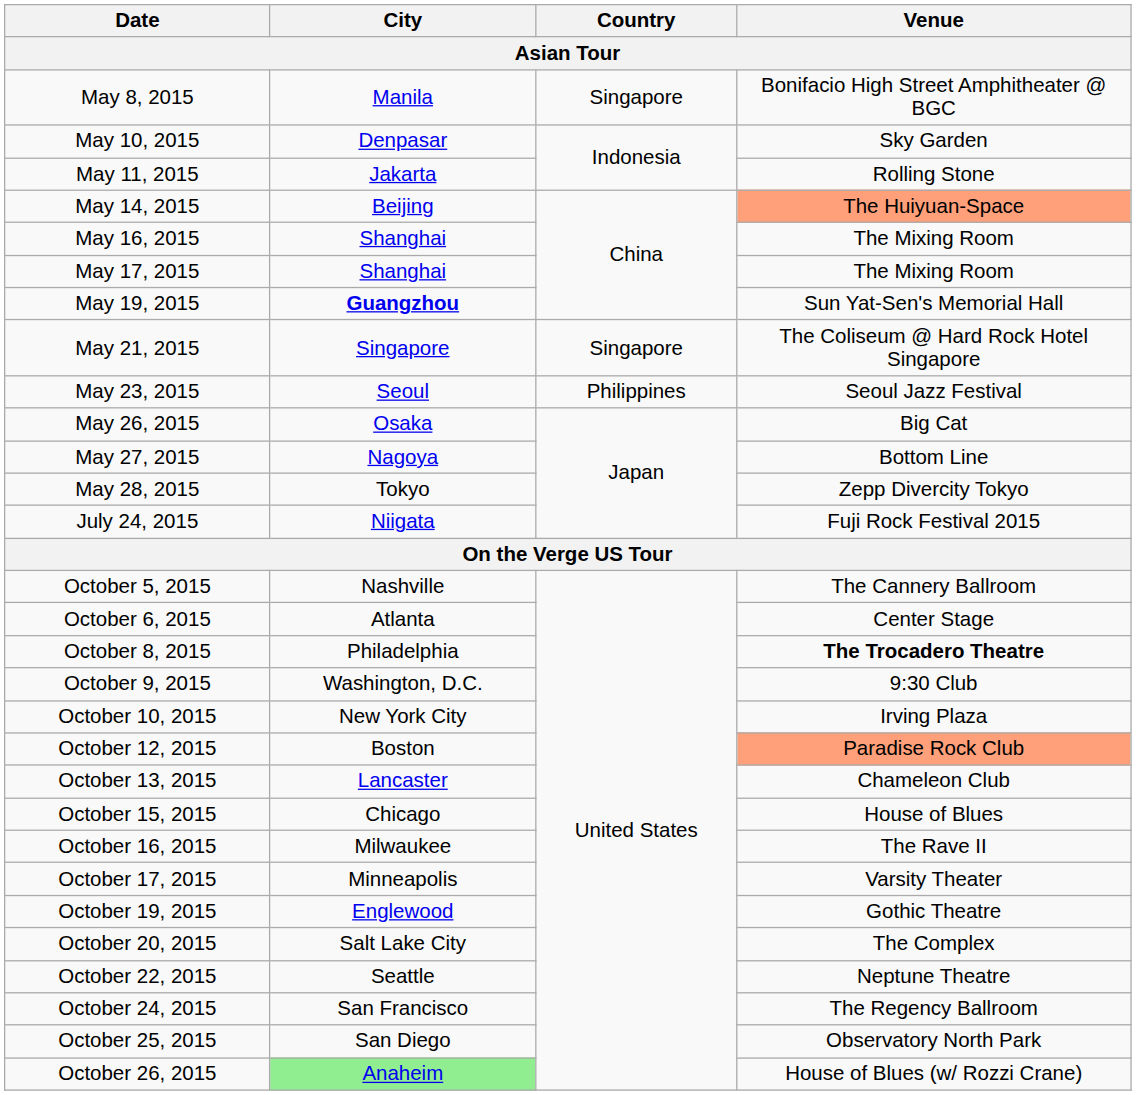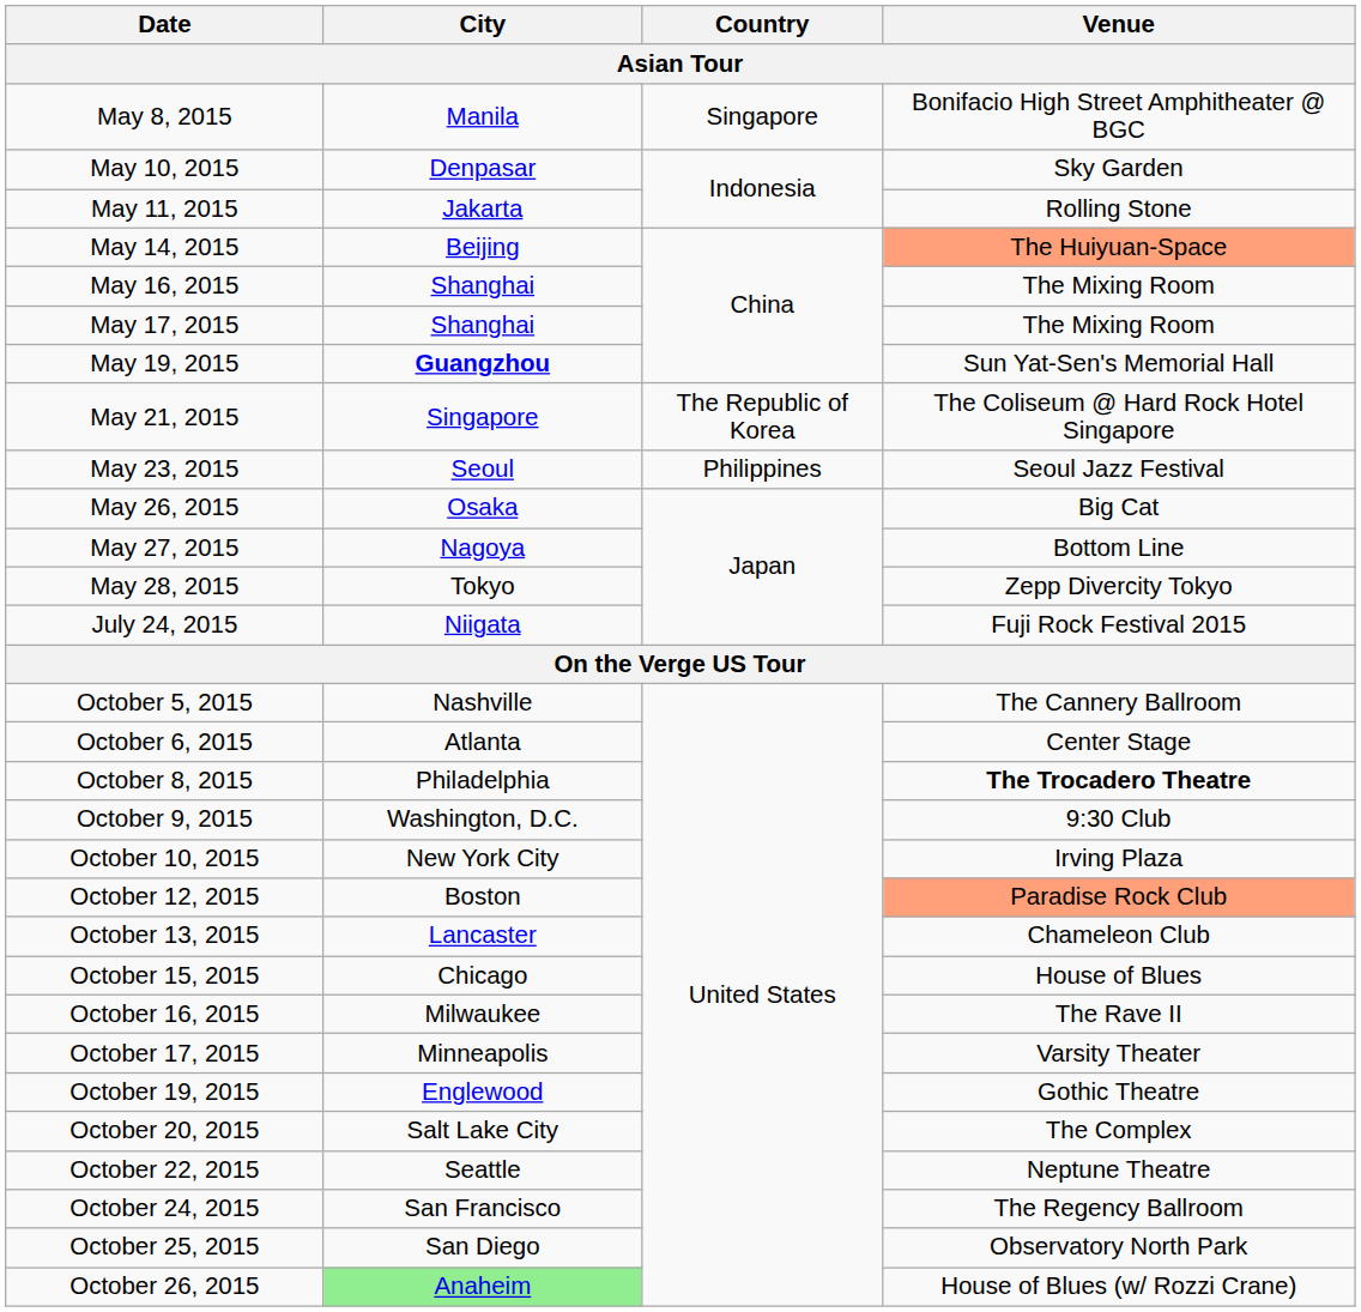May 21, 2015 | Country: Singapore -> The Republic of Korea
